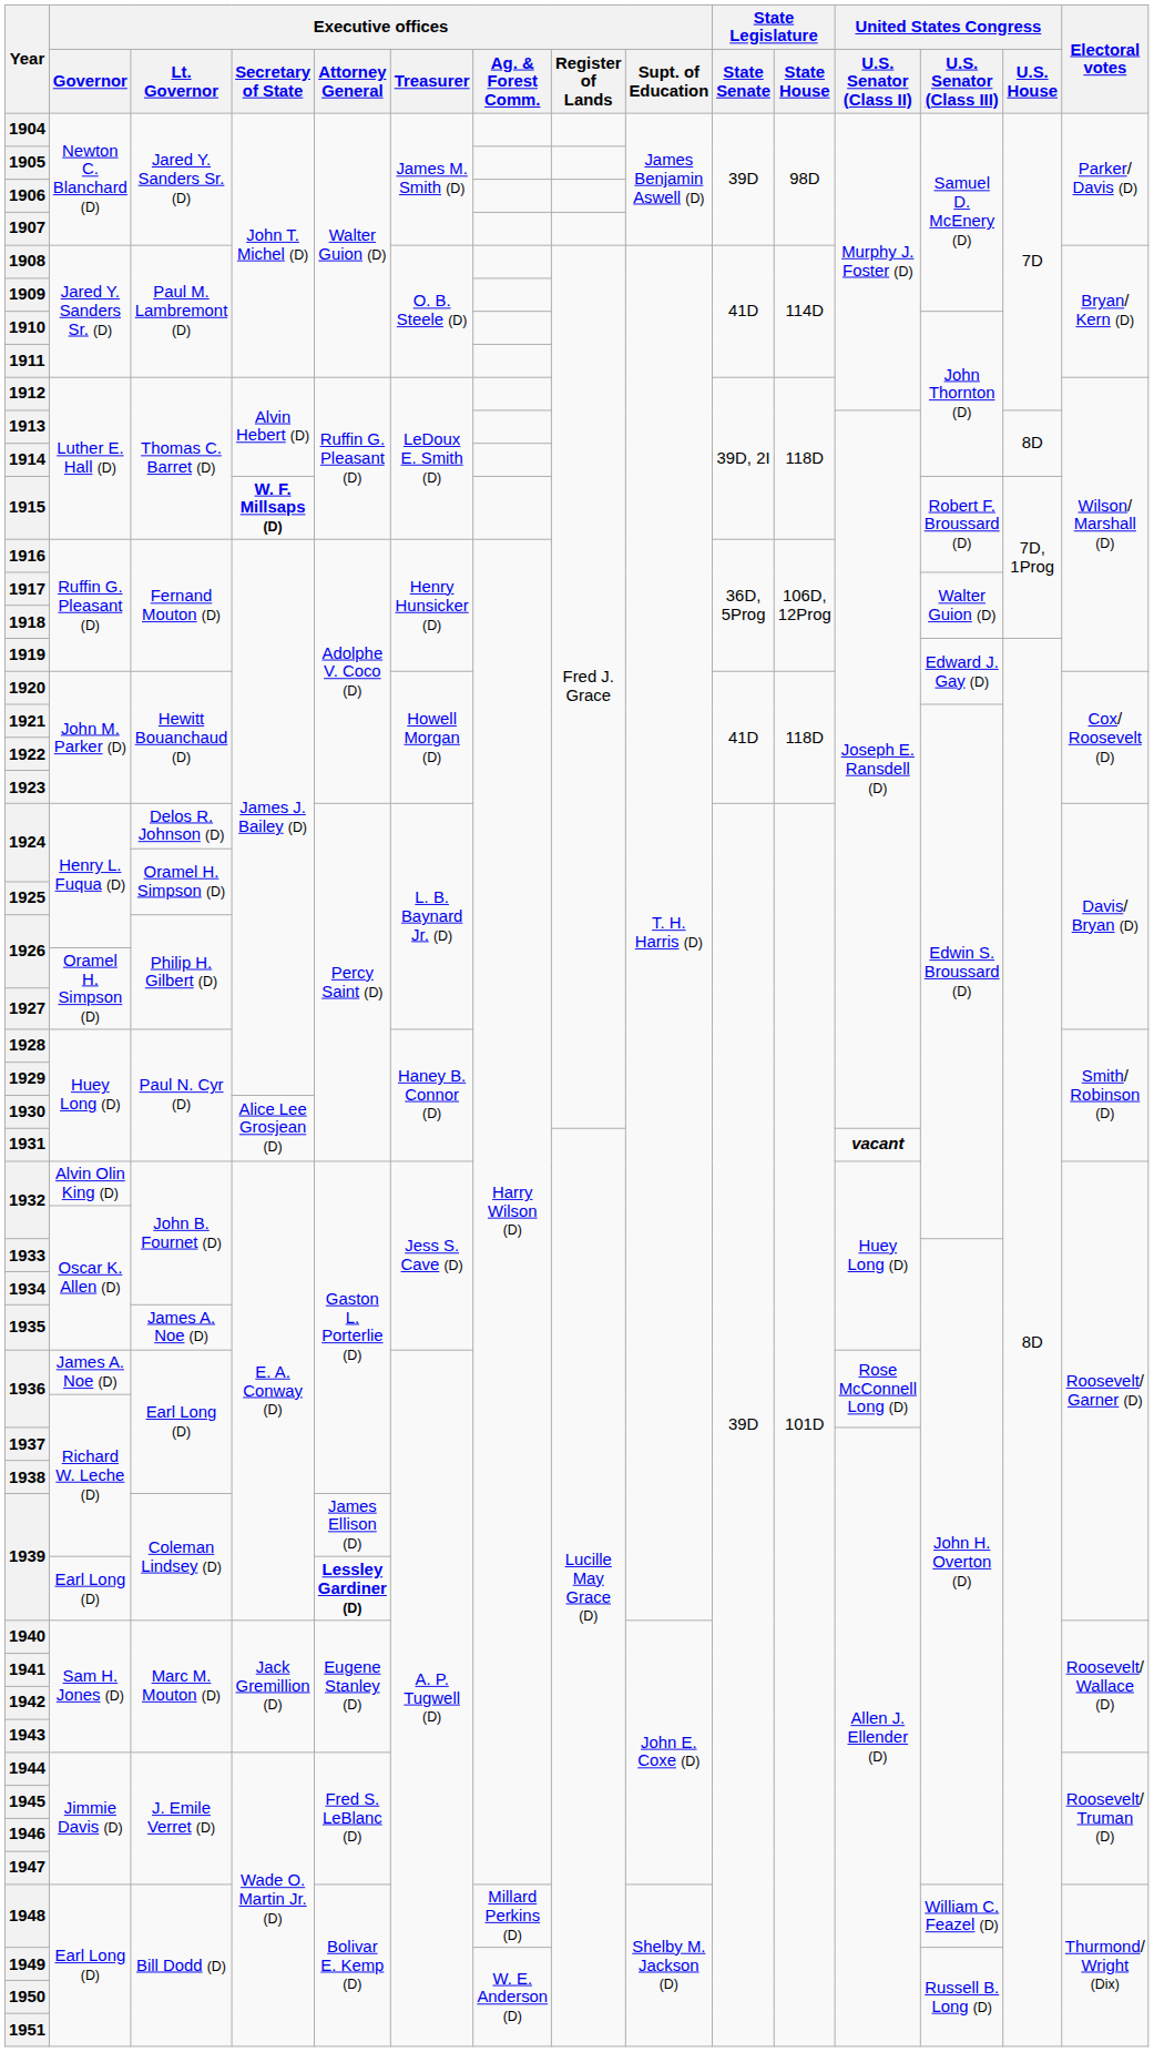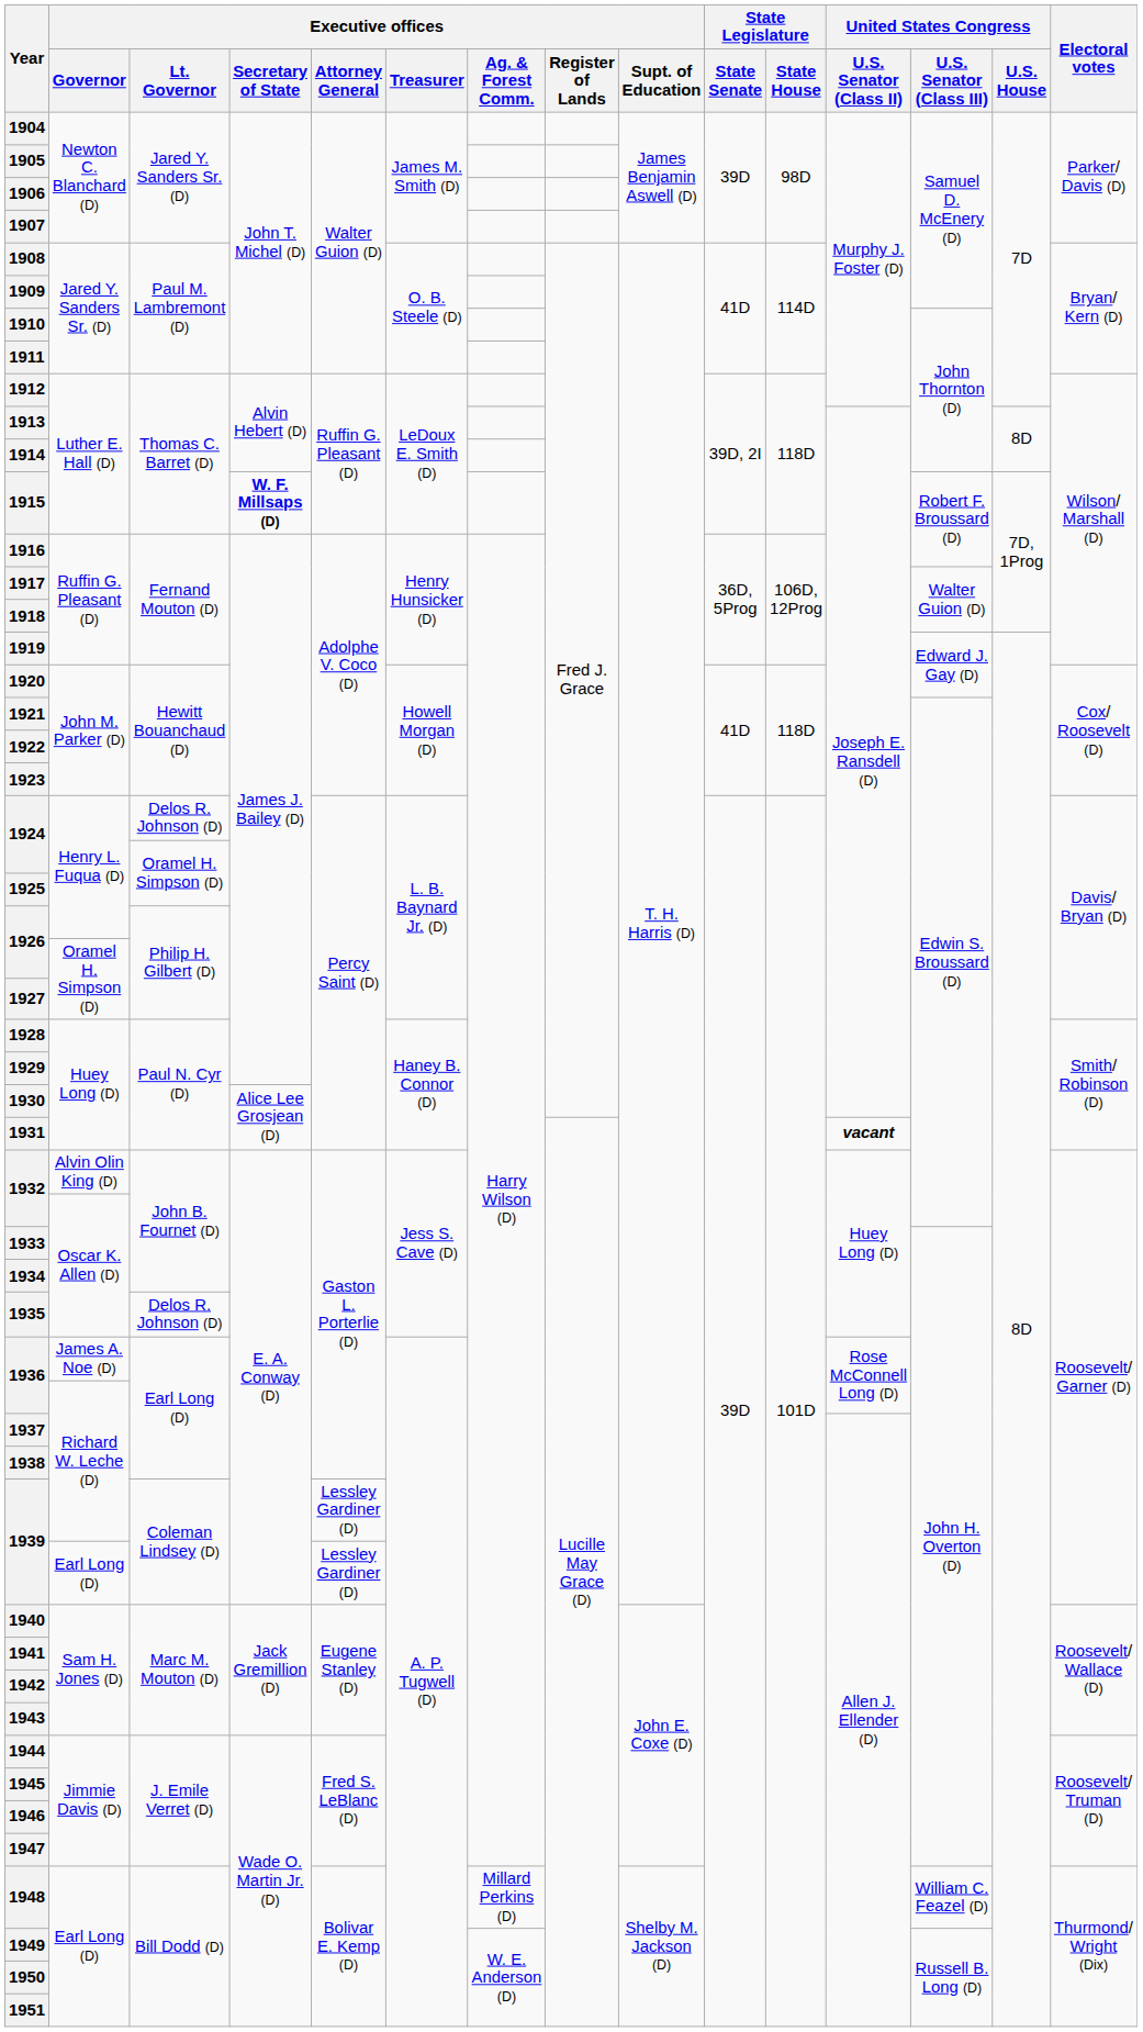1935 | Executive offices / Lt. Governor: James A. Noe (D) -> Delos R. Johnson (D)
1939 / Richard W. Leche (D) | Executive offices / Attorney General: James Ellison (D) -> Lessley Gardiner (D)
1939 / Earl Long (D) | Executive offices / Attorney General: bold -> normal
